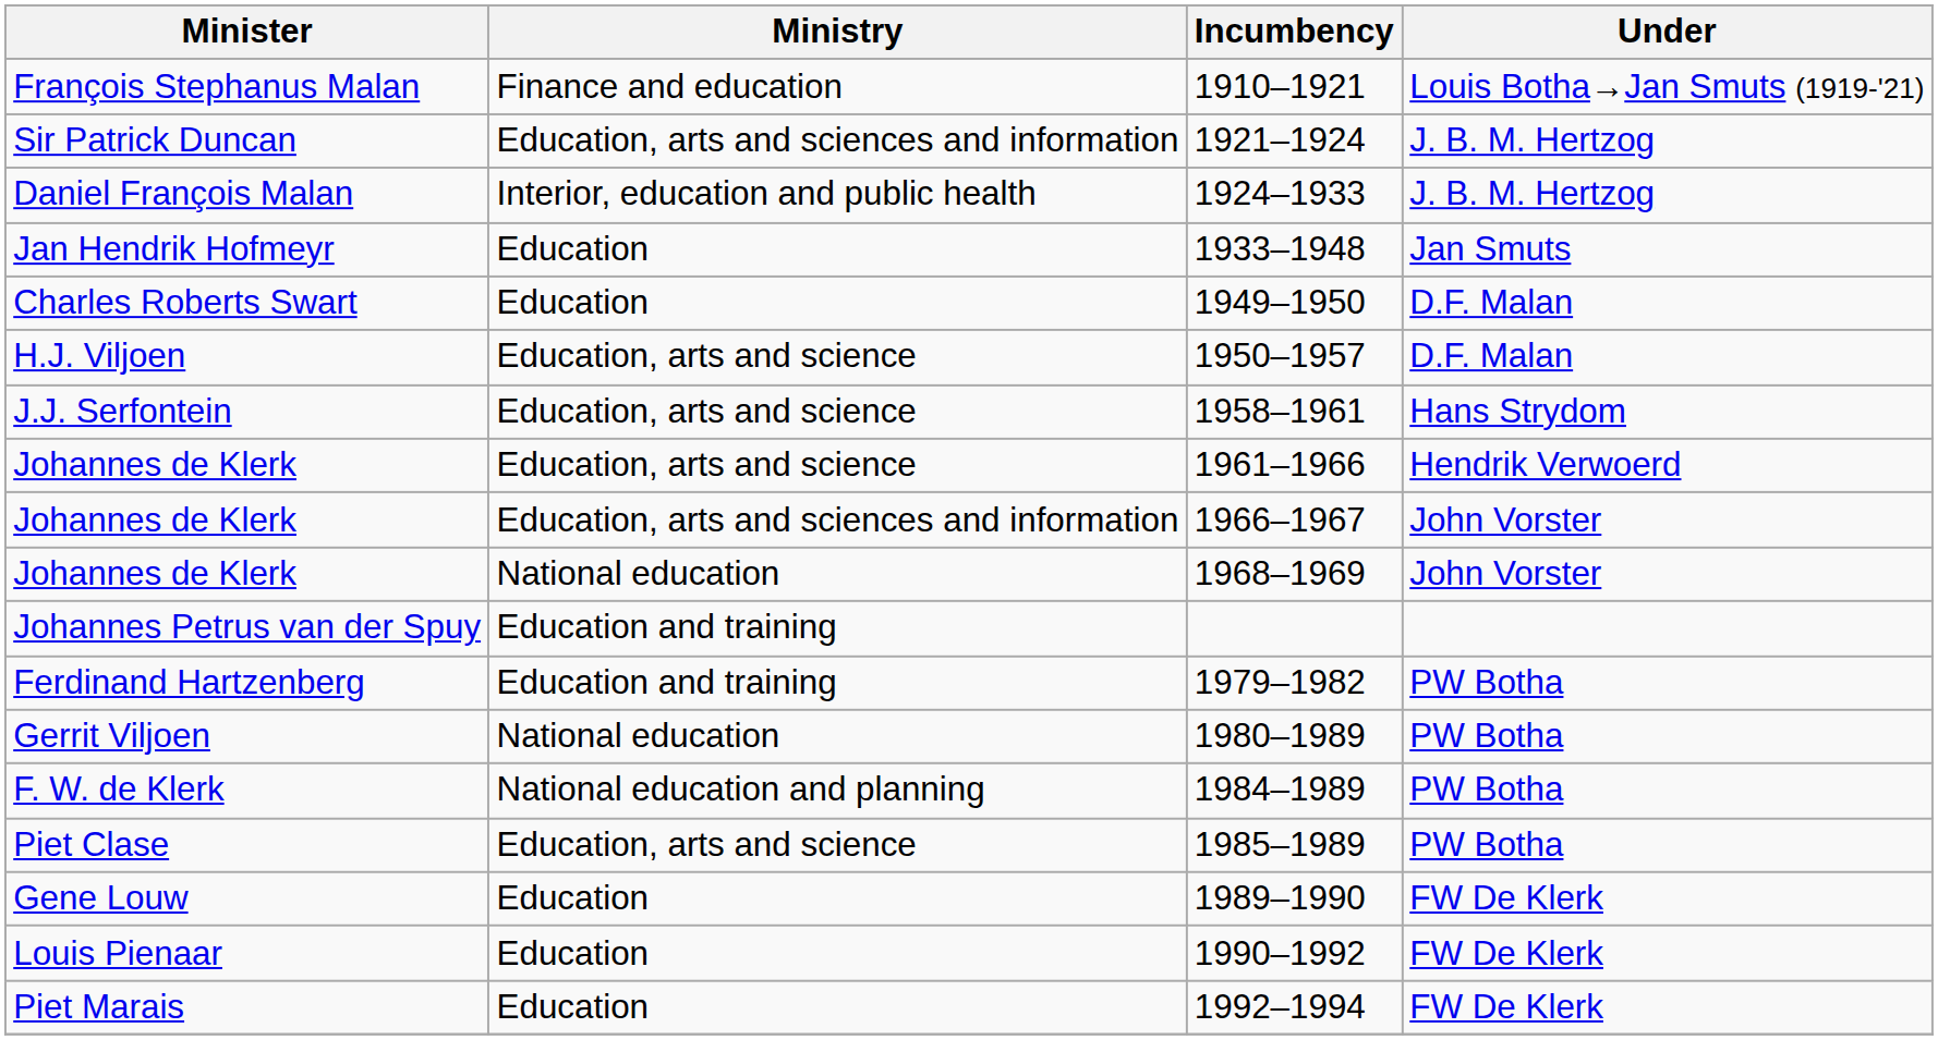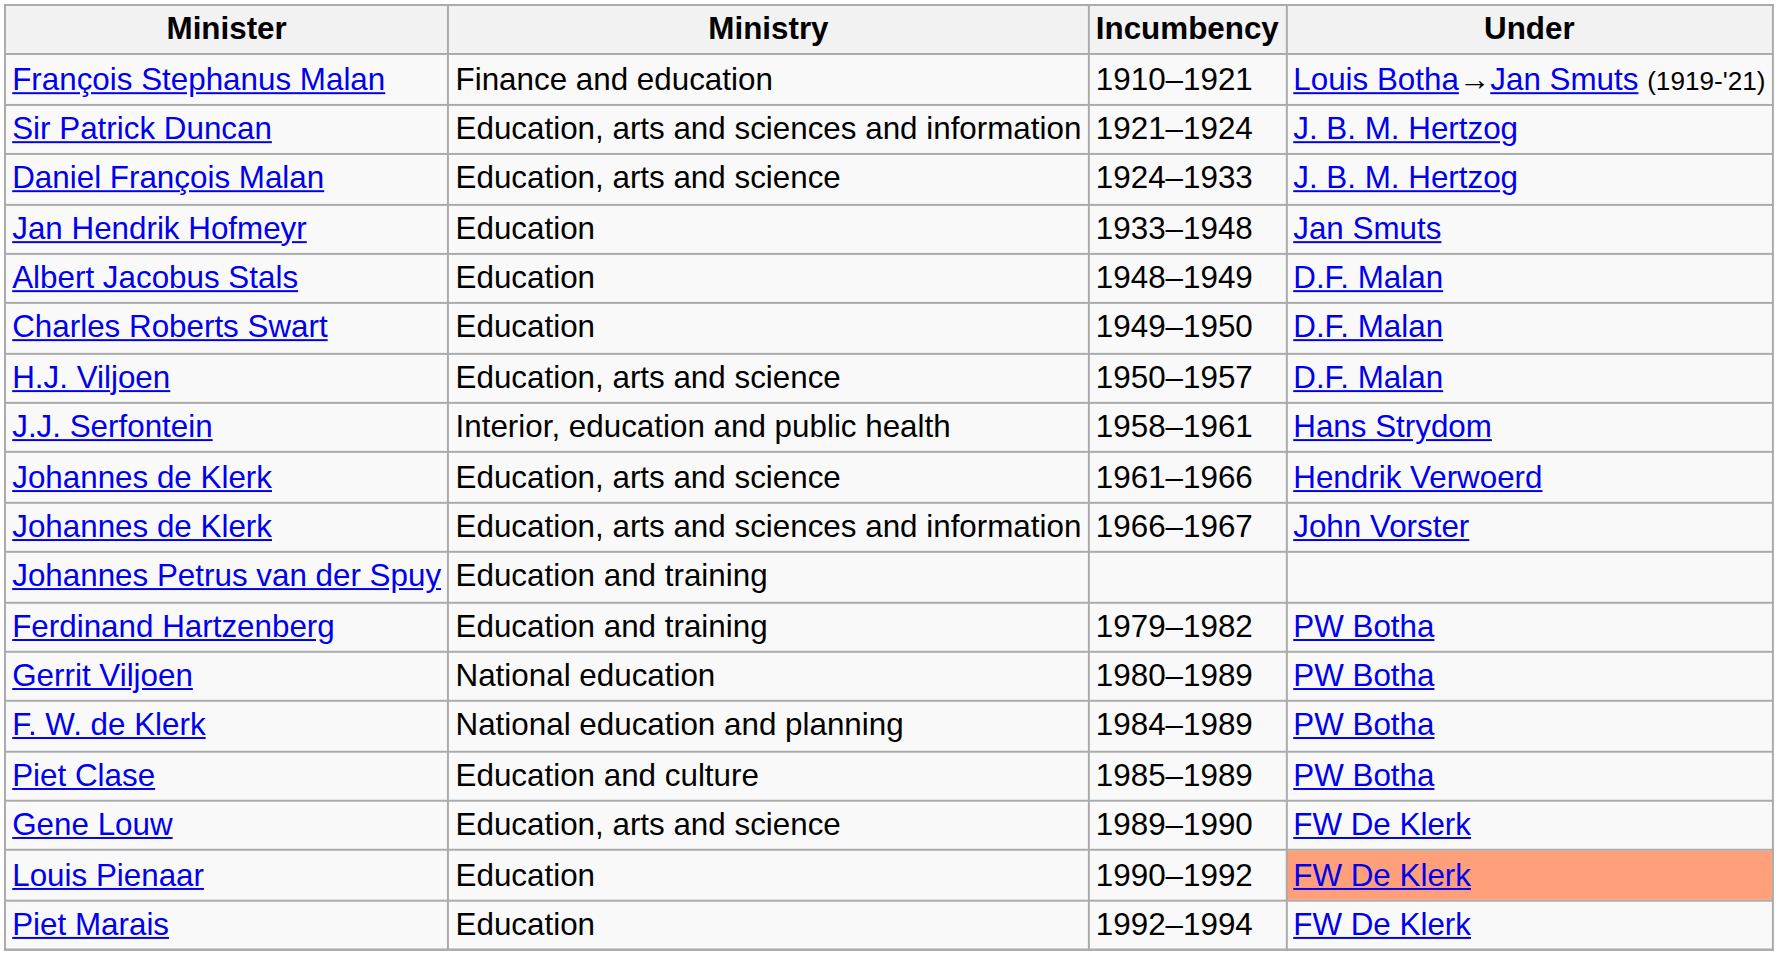1924–1933 | Ministry: Interior, education and public health -> Education, arts and science
+ row: Albert Jacobus Stals | Education | 1948–1949 | D.F. Malan
1958–1961 | Ministry: Education, arts and science -> Interior, education and public health
- row: Johannes de Klerk | National education | 1968–1969 | John Vorster
1985–1989 | Ministry: Education, arts and science -> Education and culture
1989–1990 | Ministry: Education -> Education, arts and science
1990–1992 | Under: no background -> lightsalmon background
